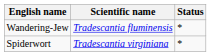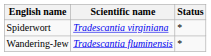rows swapped: Spiderwort <-> Wandering-Jew
